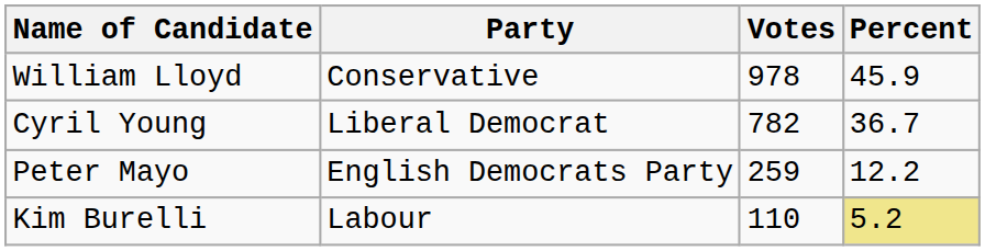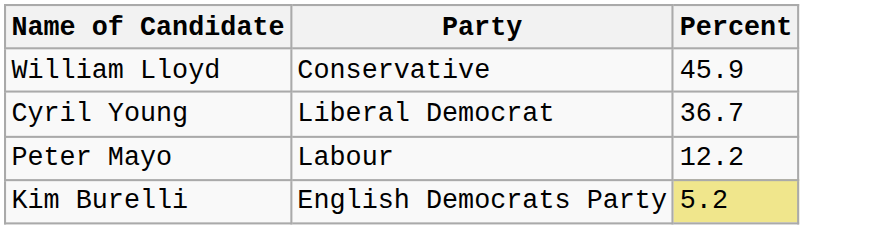- column: Votes | 978 | 782 | 259 | 110
Peter Mayo | Party: English Democrats Party -> Labour
Kim Burelli | Party: Labour -> English Democrats Party
